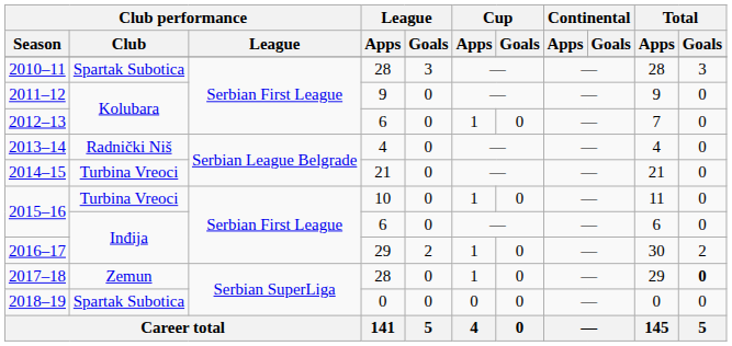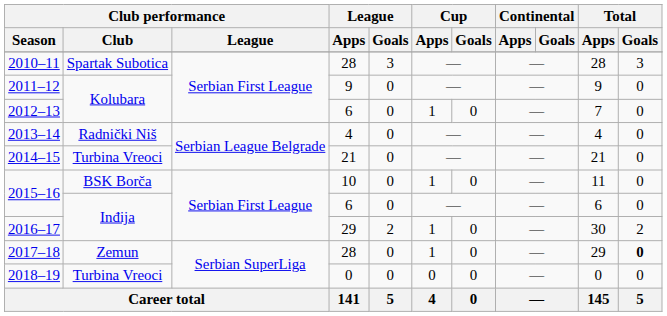2015–16 / 10 | Club performance / Club: Turbina Vreoci -> BSK Borča
2018–19 | Club performance / Club: Spartak Subotica -> Turbina Vreoci
